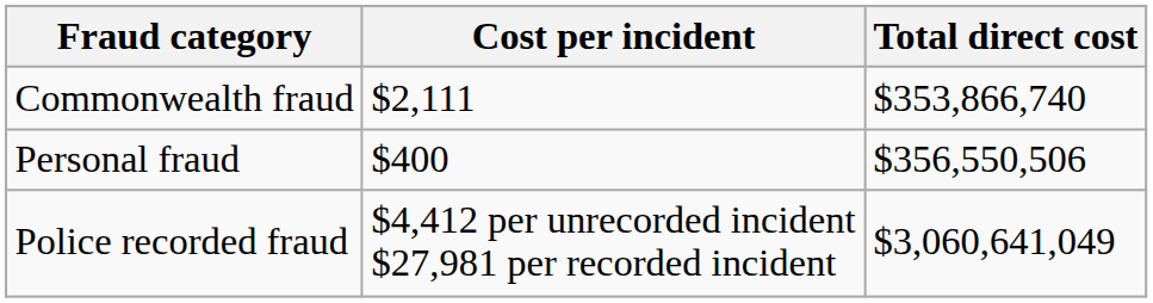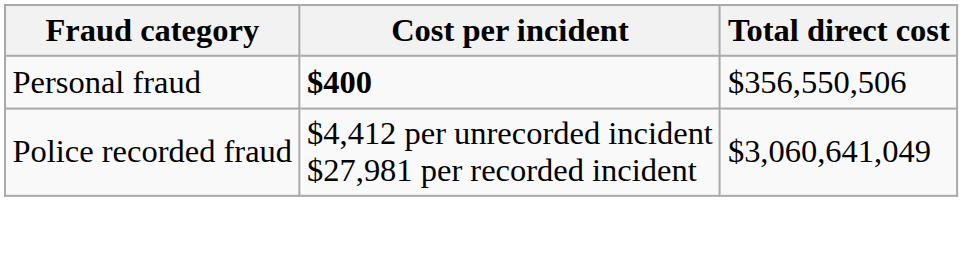- row: Commonwealth fraud | $2,111 | $353,866,740
Personal fraud | Cost per incident: normal -> bold
